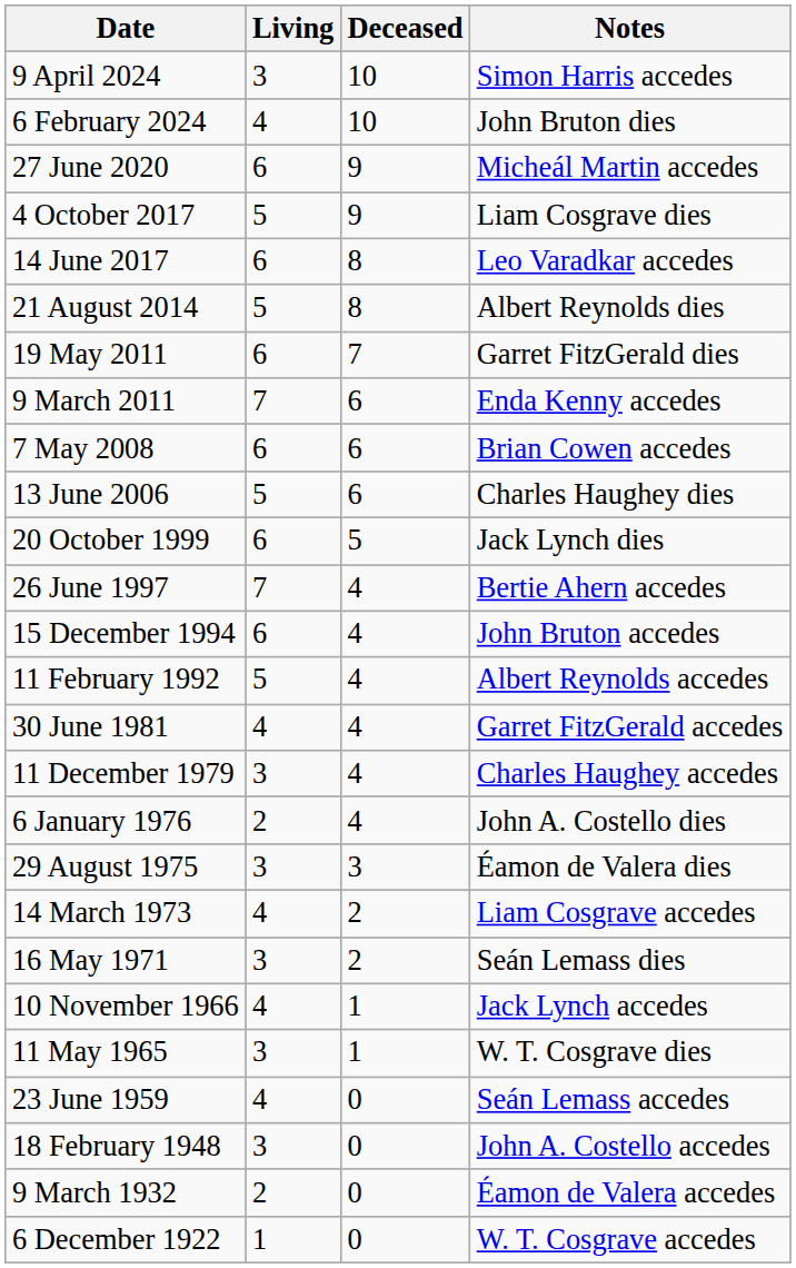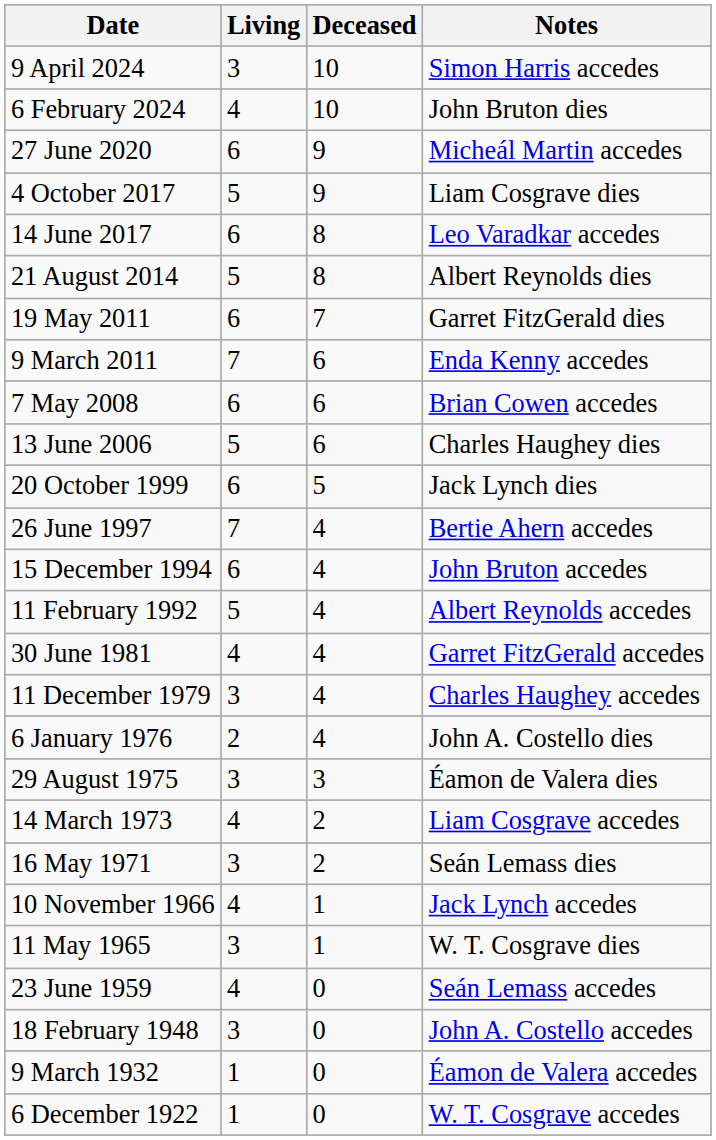9 March 1932 | Living: 2 -> 1
